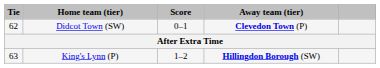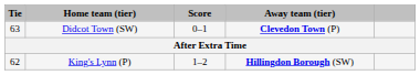Didcot Town (SW) | Tie: 62 -> 63
King's Lynn (P) | Tie: 63 -> 62
